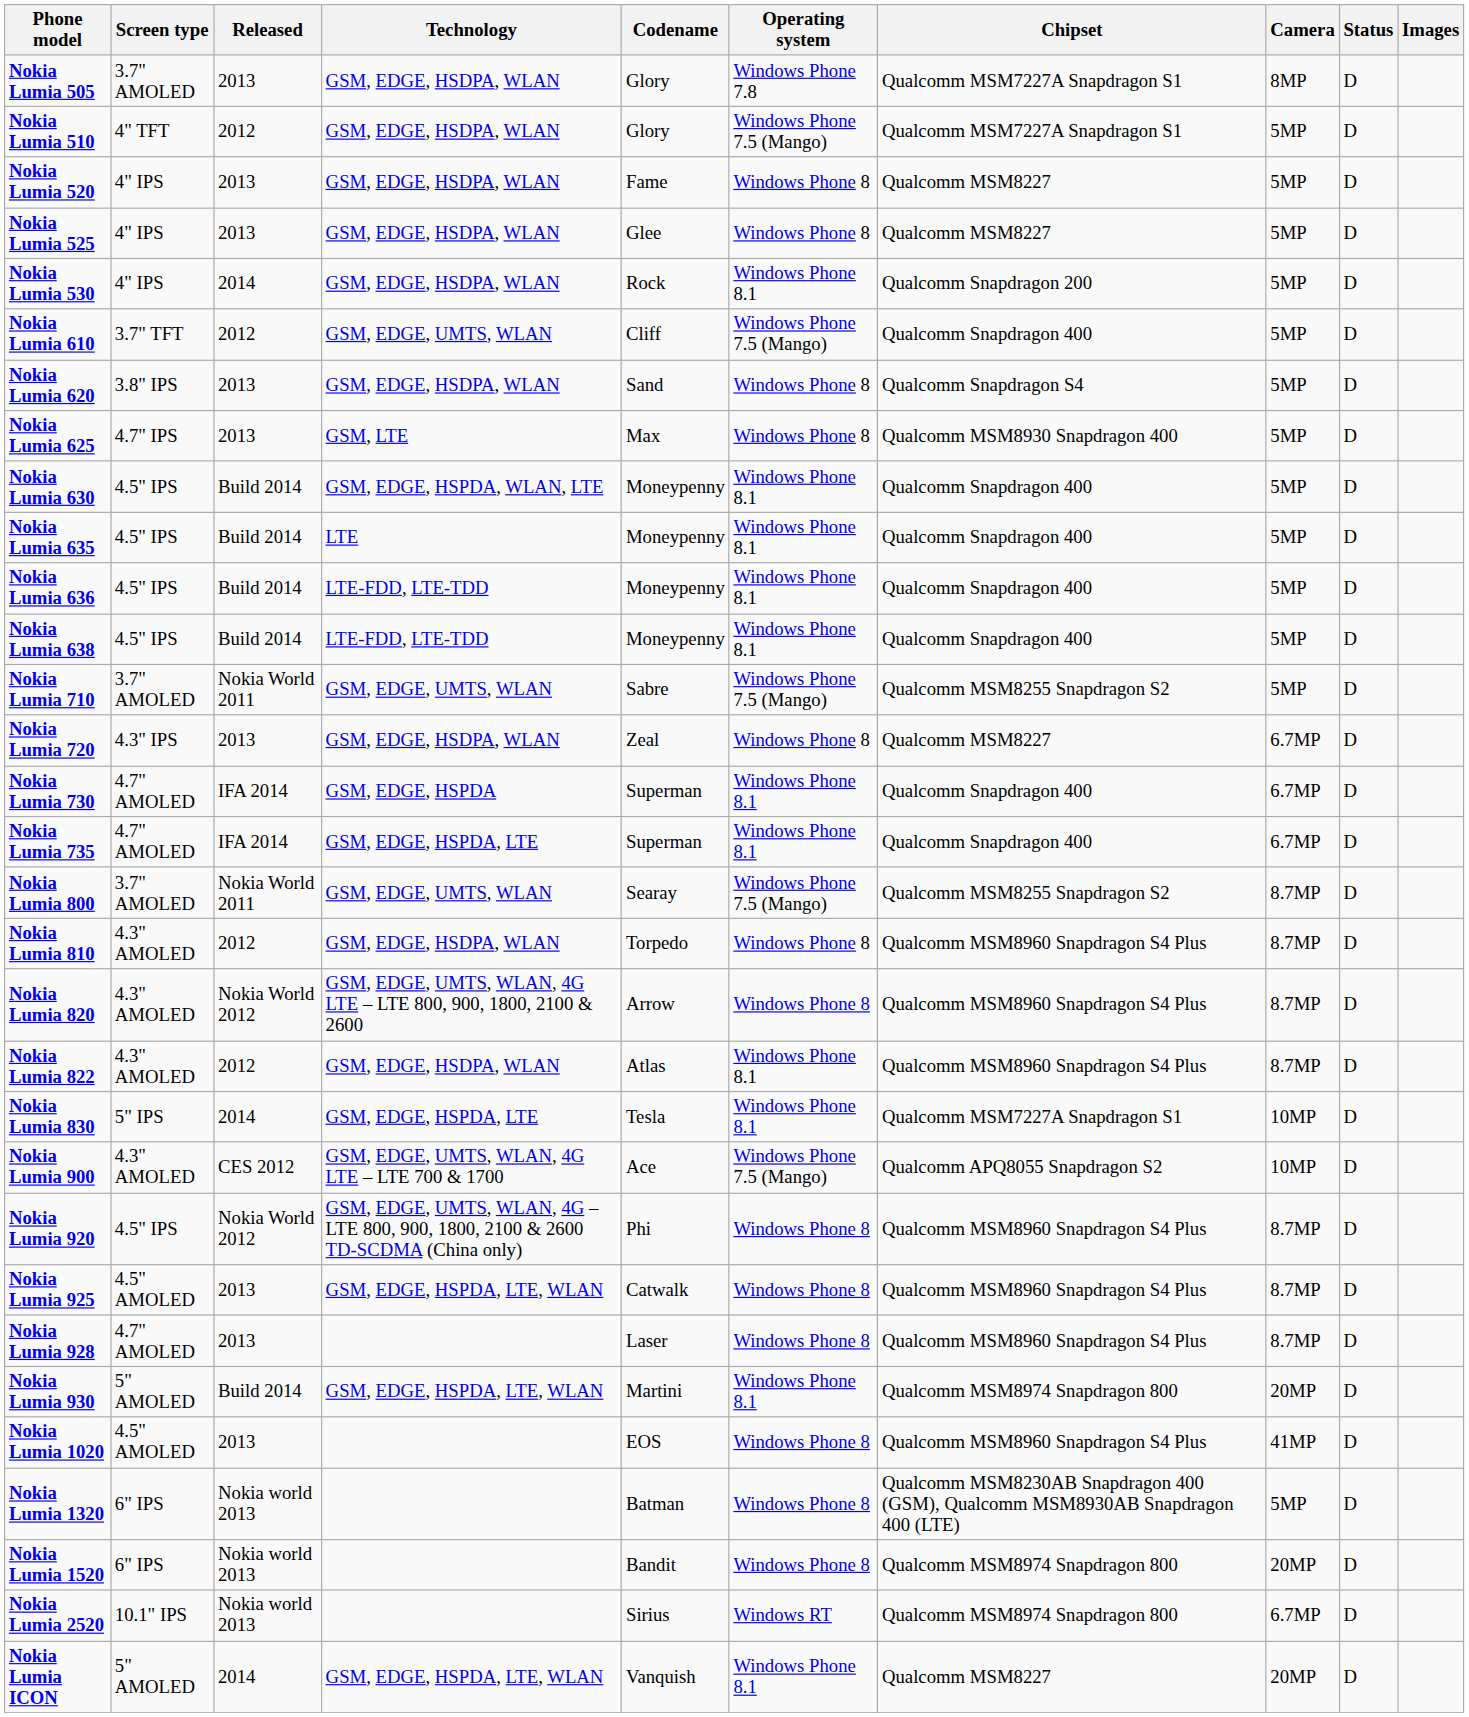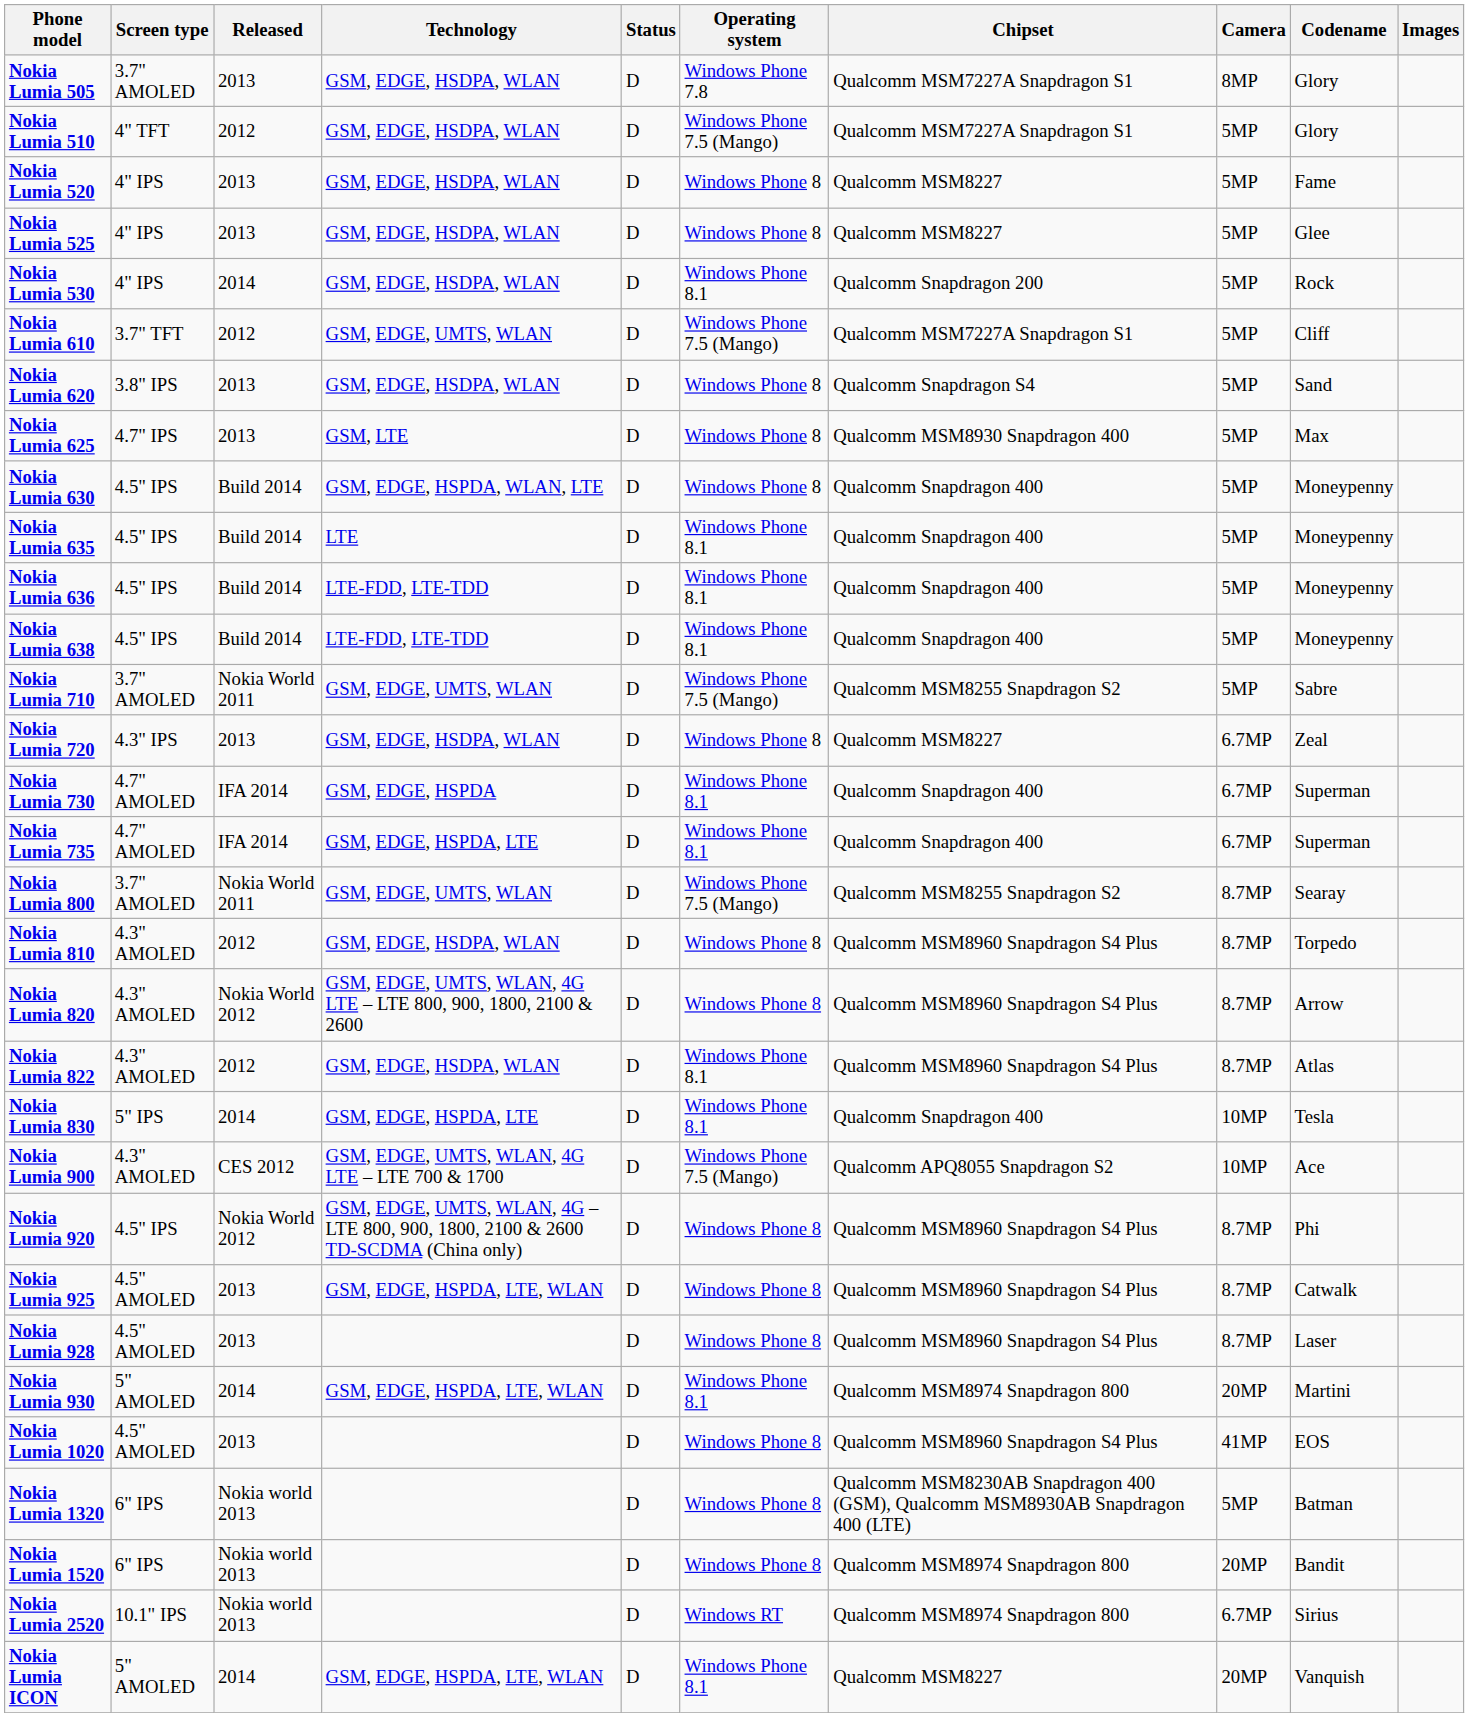columns swapped: Status <-> Codename
Nokia Lumia 610 | Chipset: Qualcomm Snapdragon 400 -> Qualcomm MSM7227A Snapdragon S1
Nokia Lumia 630 | Operating system: Windows Phone 8.1 -> Windows Phone 8
Nokia Lumia 830 | Chipset: Qualcomm MSM7227A Snapdragon S1 -> Qualcomm Snapdragon 400
Nokia Lumia 928 | Screen type: 4.7" AMOLED -> 4.5" AMOLED
Nokia Lumia 930 | Released: Build 2014 -> 2014
